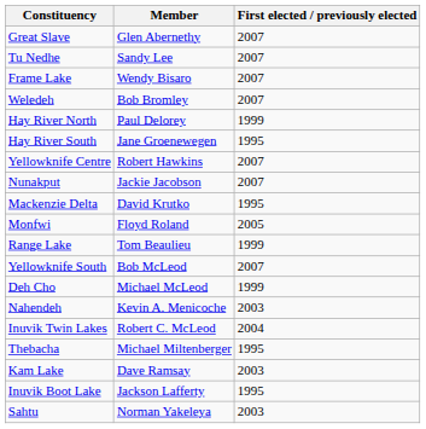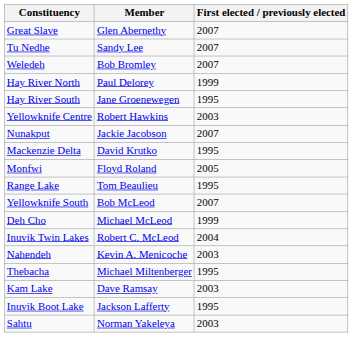- row: Frame Lake | Wendy Bisaro | 2007
Yellowknife Centre | First elected / previously elected: 2007 -> 2003
Range Lake | First elected / previously elected: 1999 -> 1995
rows swapped: Inuvik Twin Lakes <-> Nahendeh
